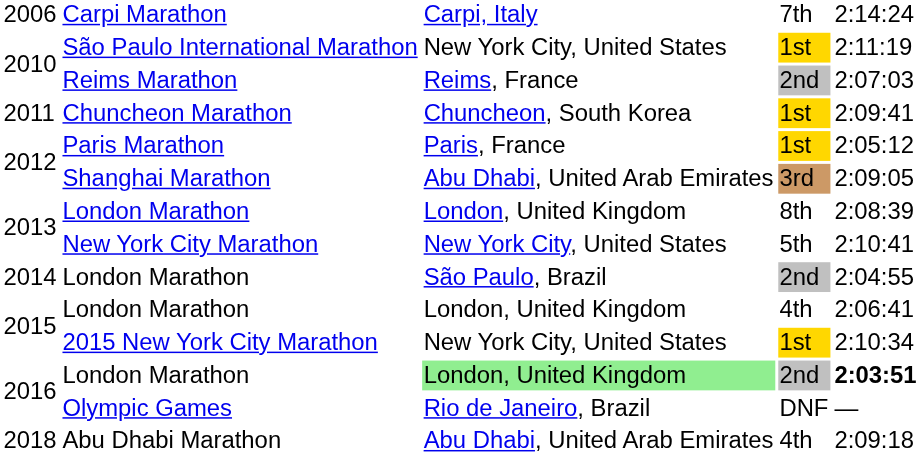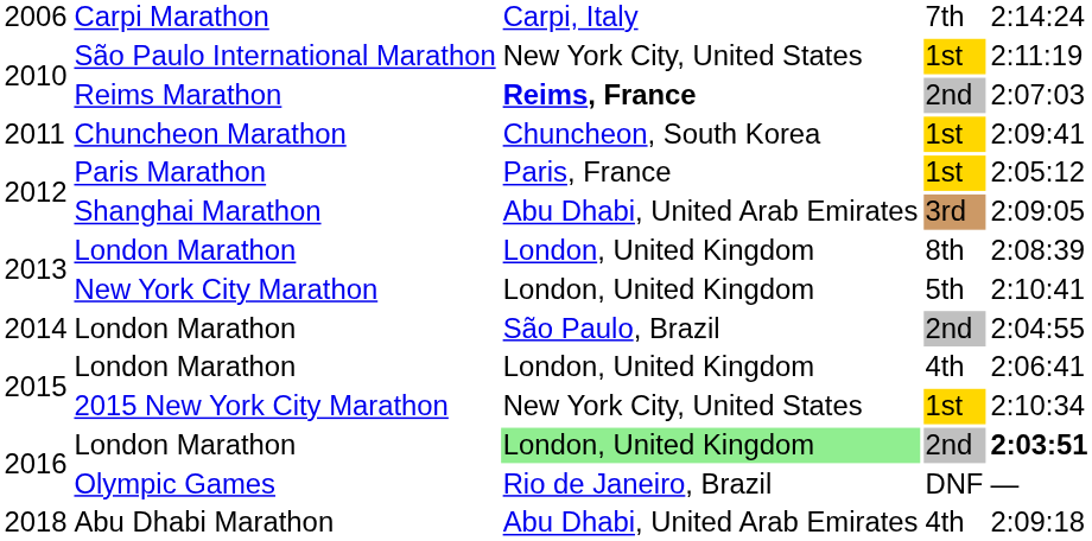Reims Marathon | column 3: normal -> bold
New York City Marathon | column 3: New York City, United States -> London, United Kingdom
